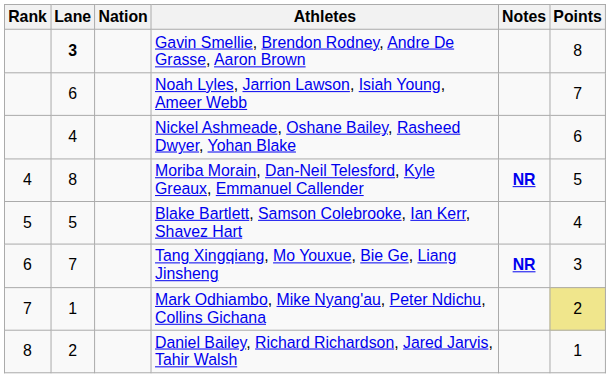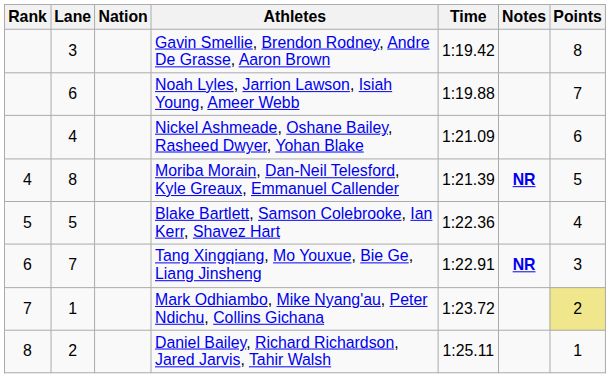+ column: Time | 1:19.42 | 1:19.88 | 1:21.09 | 1:21.39 | 1:22.36 | 1:22.91 | 1:23.72 | 1:25.11
Gavin Smellie, Brendon Rodney, Andre De Grasse, Aaron Brown | Lane: bold -> normal
